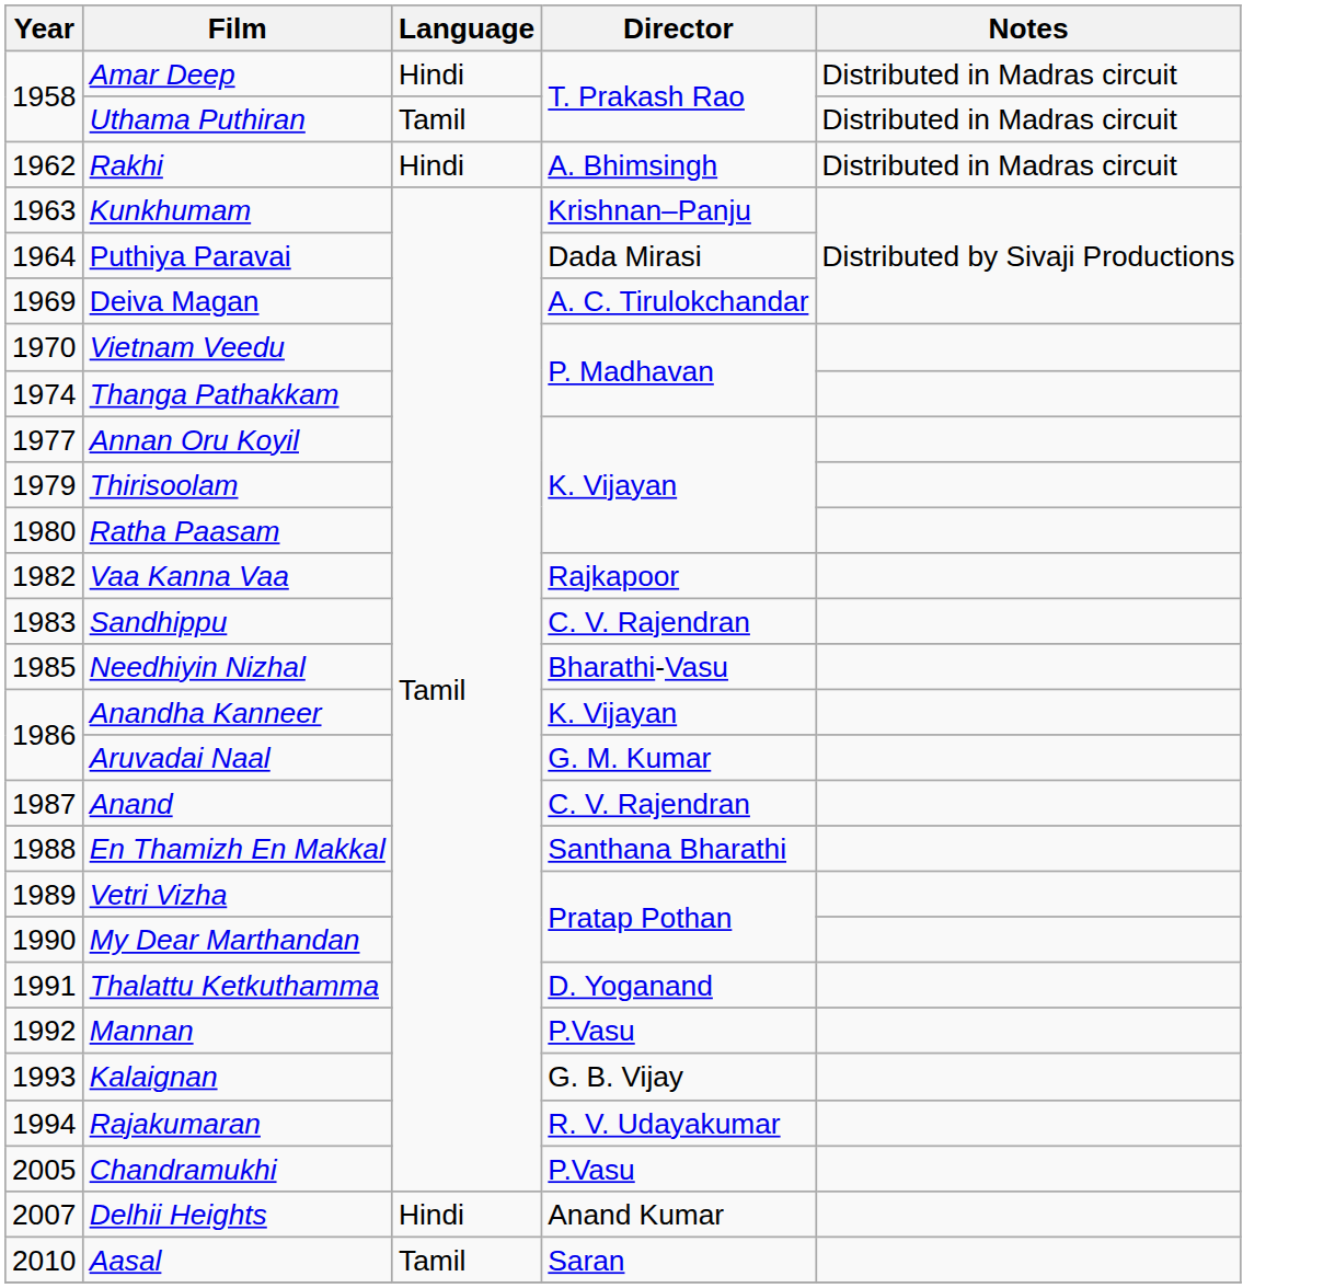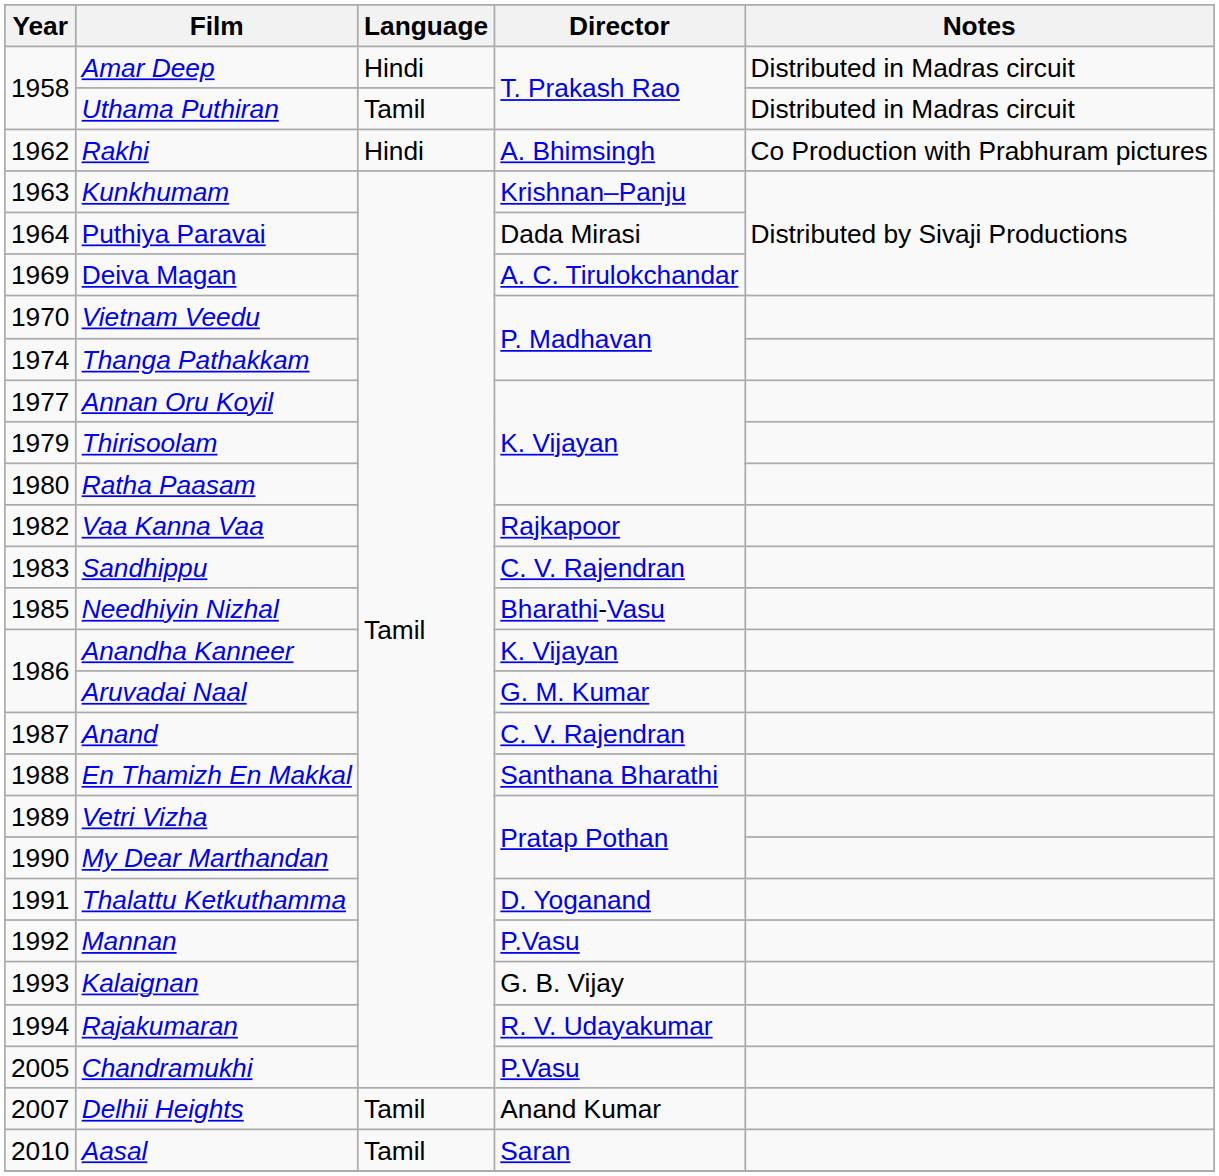Rakhi | Notes: Distributed in Madras circuit -> Co Production with Prabhuram pictures
Delhii Heights | Language: Hindi -> Tamil
